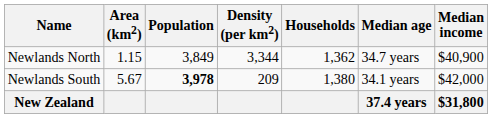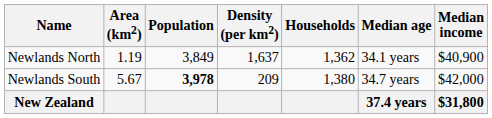Newlands North | Area (km2): 1.15 -> 1.19
Newlands North | Density (per km2): 3,344 -> 1,637
Newlands North | Median age: 34.7 years -> 34.1 years
Newlands South | Median age: 34.1 years -> 34.7 years
